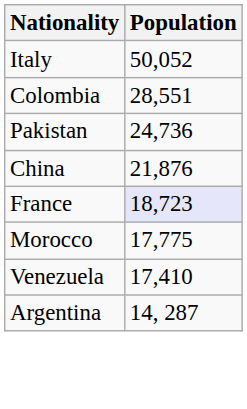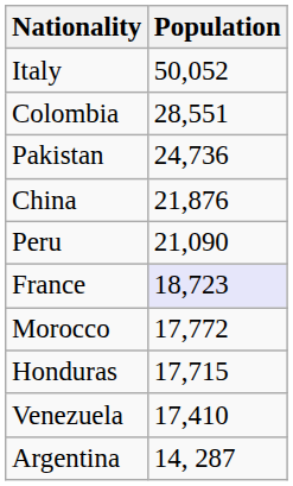+ row: Peru | 21,090
Morocco | Population: 17,775 -> 17,772
+ row: Honduras | 17,715
